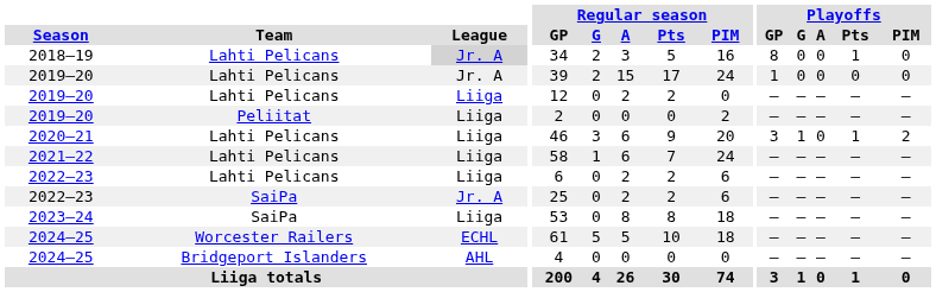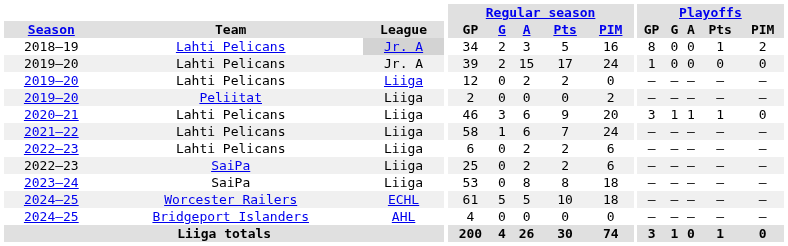2018–19 | Playoffs / PIM: 0 -> 2
2020–21 | Playoffs / A: 0 -> 1
2020–21 | Playoffs / PIM: 2 -> 0
2022–23 / SaiPa | League: Jr. A -> Liiga
